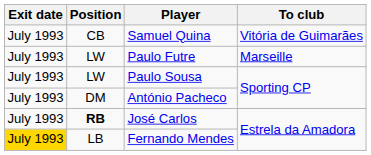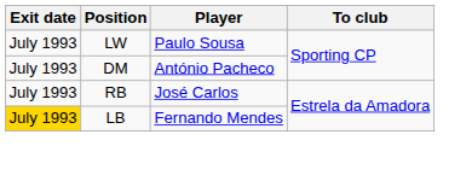- row: July 1993 | CB | Samuel Quina | Vitória de Guimarães
- row: July 1993 | LW | Paulo Futre | Marseille
José Carlos | Position: bold -> normal
